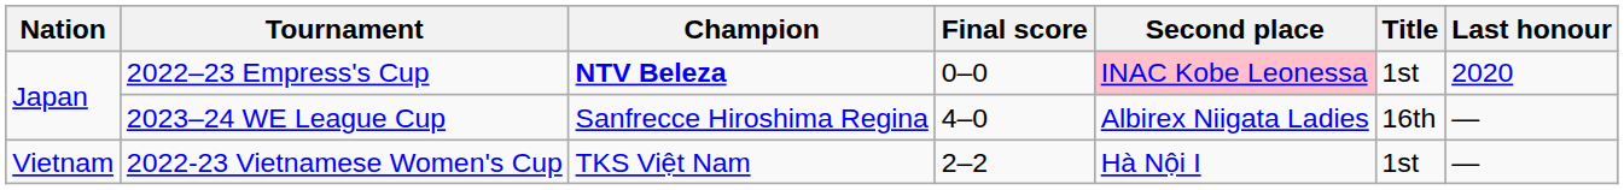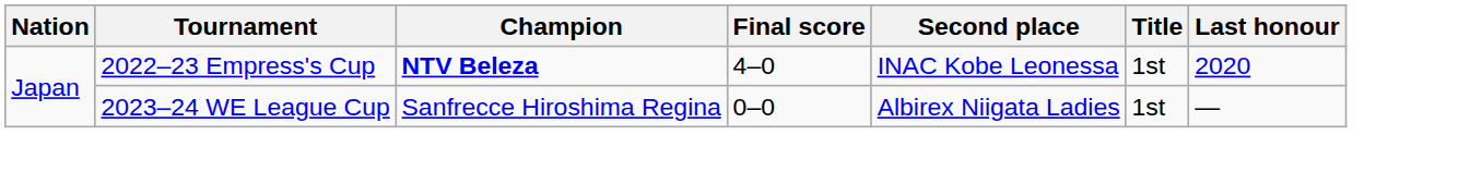2022–23 Empress's Cup | Final score: 0–0 -> 4–0
2022–23 Empress's Cup | Second place: pink background -> no background
2023–24 WE League Cup | Final score: 4–0 -> 0–0
2023–24 WE League Cup | Title: 16th -> 1st
- row: Vietnam | 2022-23 Vietnamese Women's Cup | TKS Việt Nam | 2–2 | Hà Nội I | 1st | —
